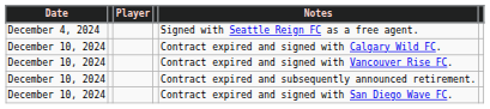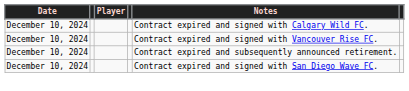- row: December 4, 2024 | Signed with Seattle Reign FC as a free agent.
